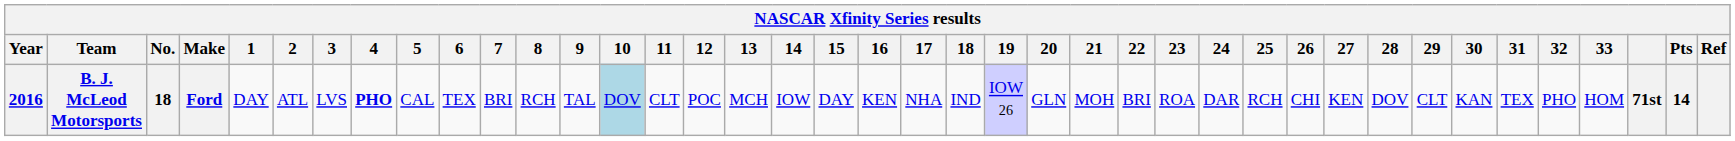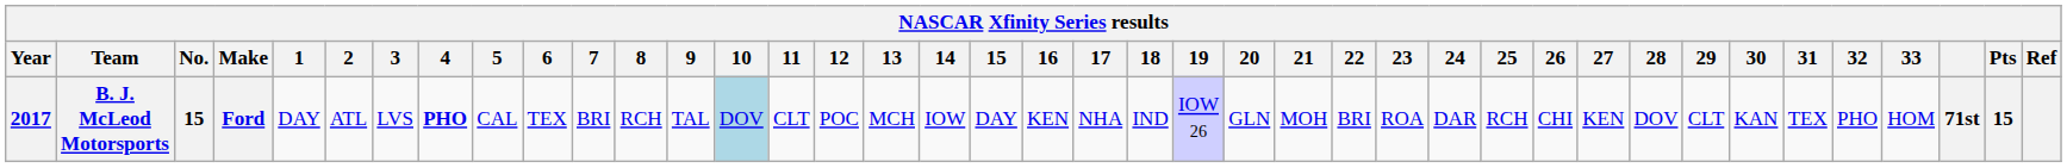B. J. McLeod Motorsports | Year: 2016 -> 2017
B. J. McLeod Motorsports | No.: 18 -> 15
B. J. McLeod Motorsports | Pts: 14 -> 15
